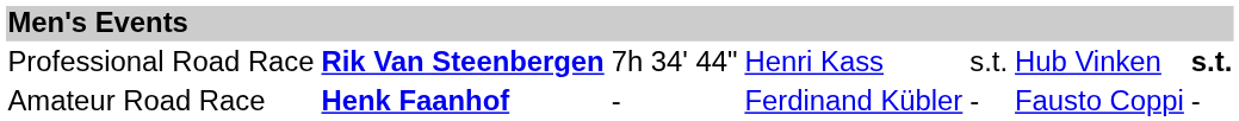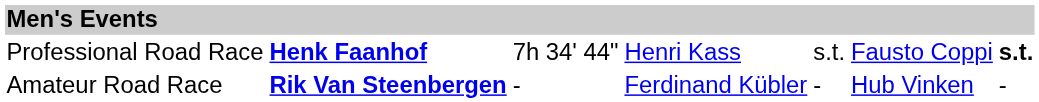Professional Road Race | column 2: Rik Van Steenbergen -> Henk Faanhof
Professional Road Race | column 6: Hub Vinken -> Fausto Coppi
Amateur Road Race | column 2: Henk Faanhof -> Rik Van Steenbergen
Amateur Road Race | column 6: Fausto Coppi -> Hub Vinken
